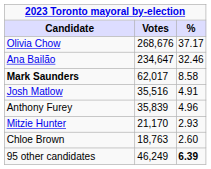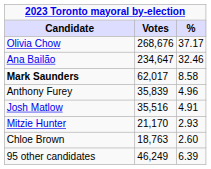rows swapped: Anthony Furey <-> Josh Matlow
95 other candidates | %: bold -> normal
